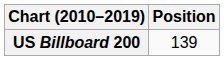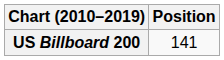US Billboard 200 | Position: 139 -> 141
